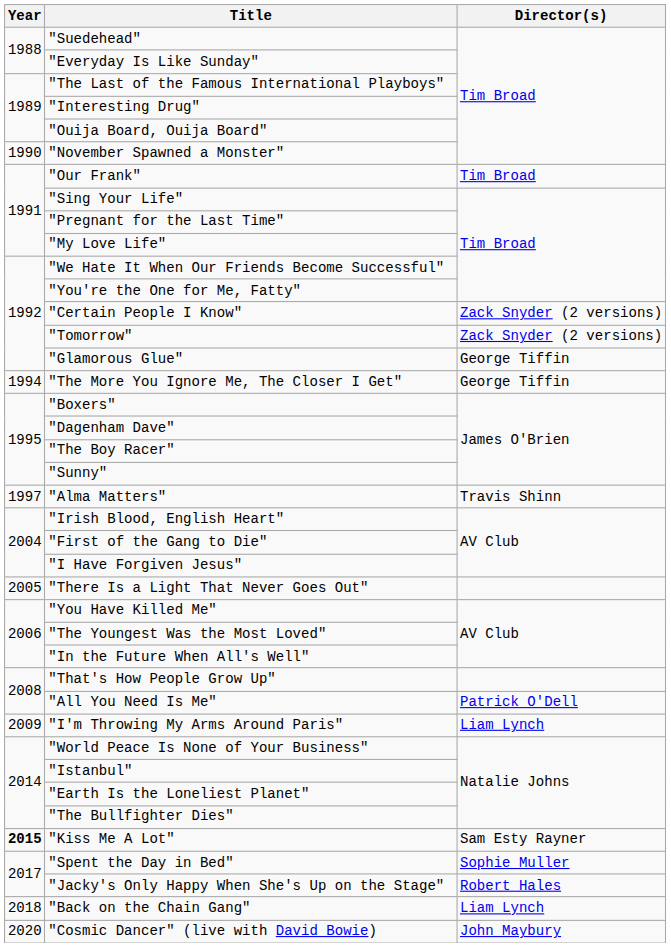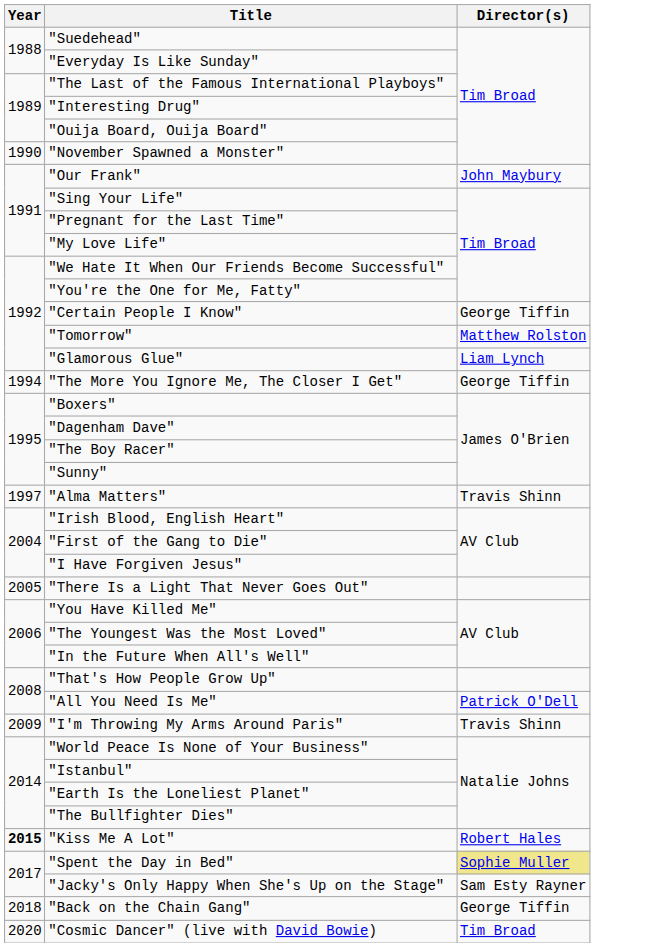"Our Frank" | Director(s): Tim Broad -> John Maybury
"Certain People I Know" | Director(s): Zack Snyder (2 versions) -> George Tiffin
"Tomorrow" | Director(s): Zack Snyder (2 versions) -> Matthew Rolston
"Glamorous Glue" | Director(s): George Tiffin -> Liam Lynch
"I'm Throwing My Arms Around Paris" | Director(s): Liam Lynch -> Travis Shinn
"Kiss Me A Lot" | Director(s): Sam Esty Rayner -> Robert Hales
"Spent the Day in Bed" | Director(s): no background -> khaki background
"Jacky's Only Happy When She's Up on the Stage" | Director(s): Robert Hales -> Sam Esty Rayner
"Back on the Chain Gang" | Director(s): Liam Lynch -> George Tiffin
"Cosmic Dancer" (live with David Bowie) | Director(s): John Maybury -> Tim Broad
